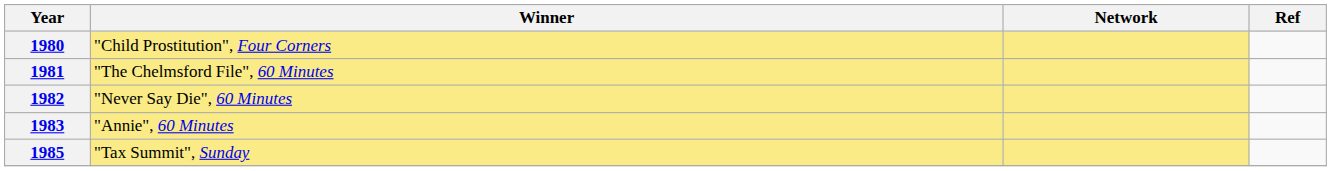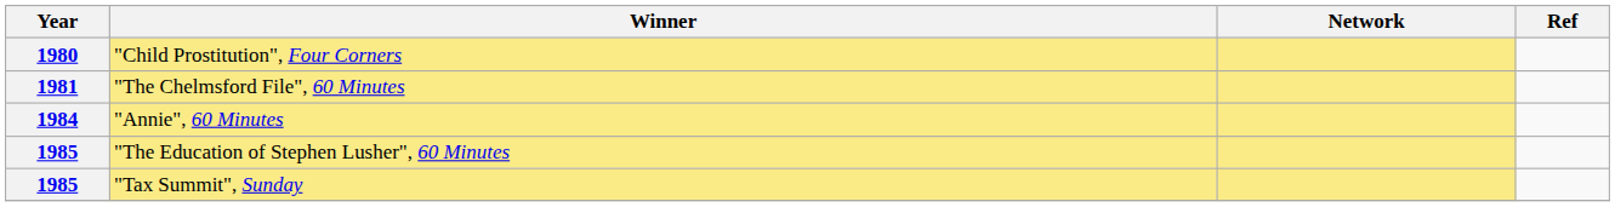- row: 1982 | "Never Say Die", 60 Minutes
"Annie", 60 Minutes | Year: 1983 -> 1984
+ row: 1985 | "The Education of Stephen Lusher", 60 Minutes
